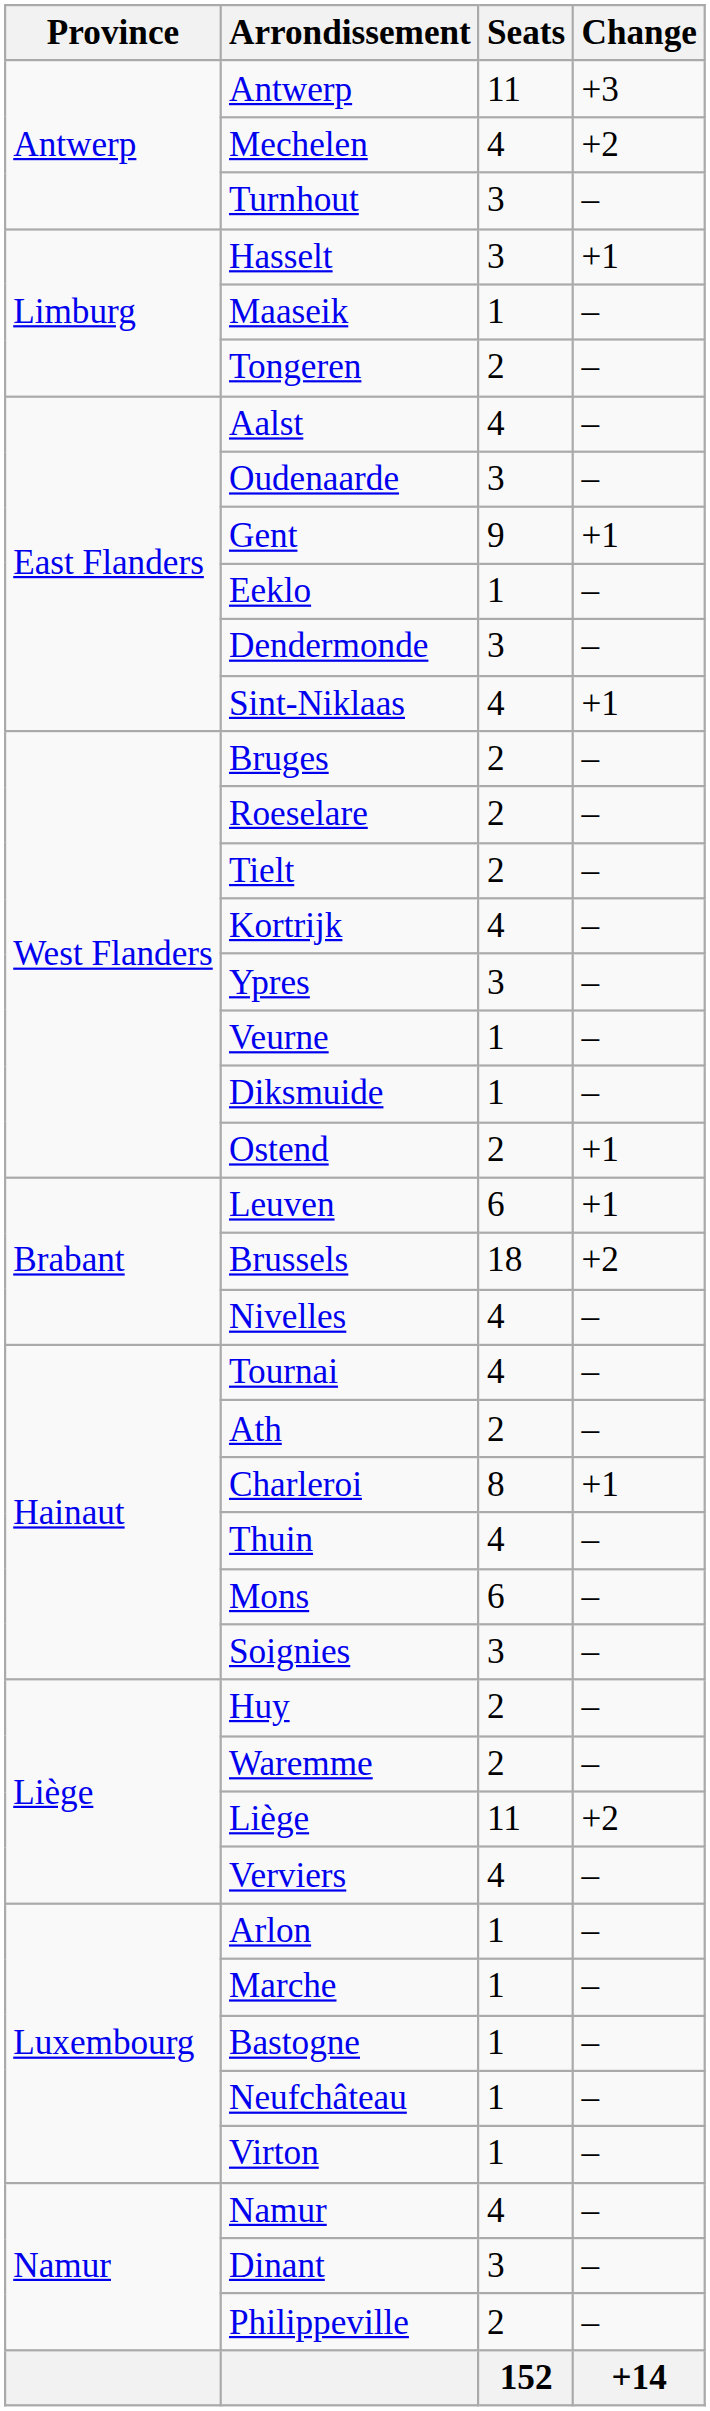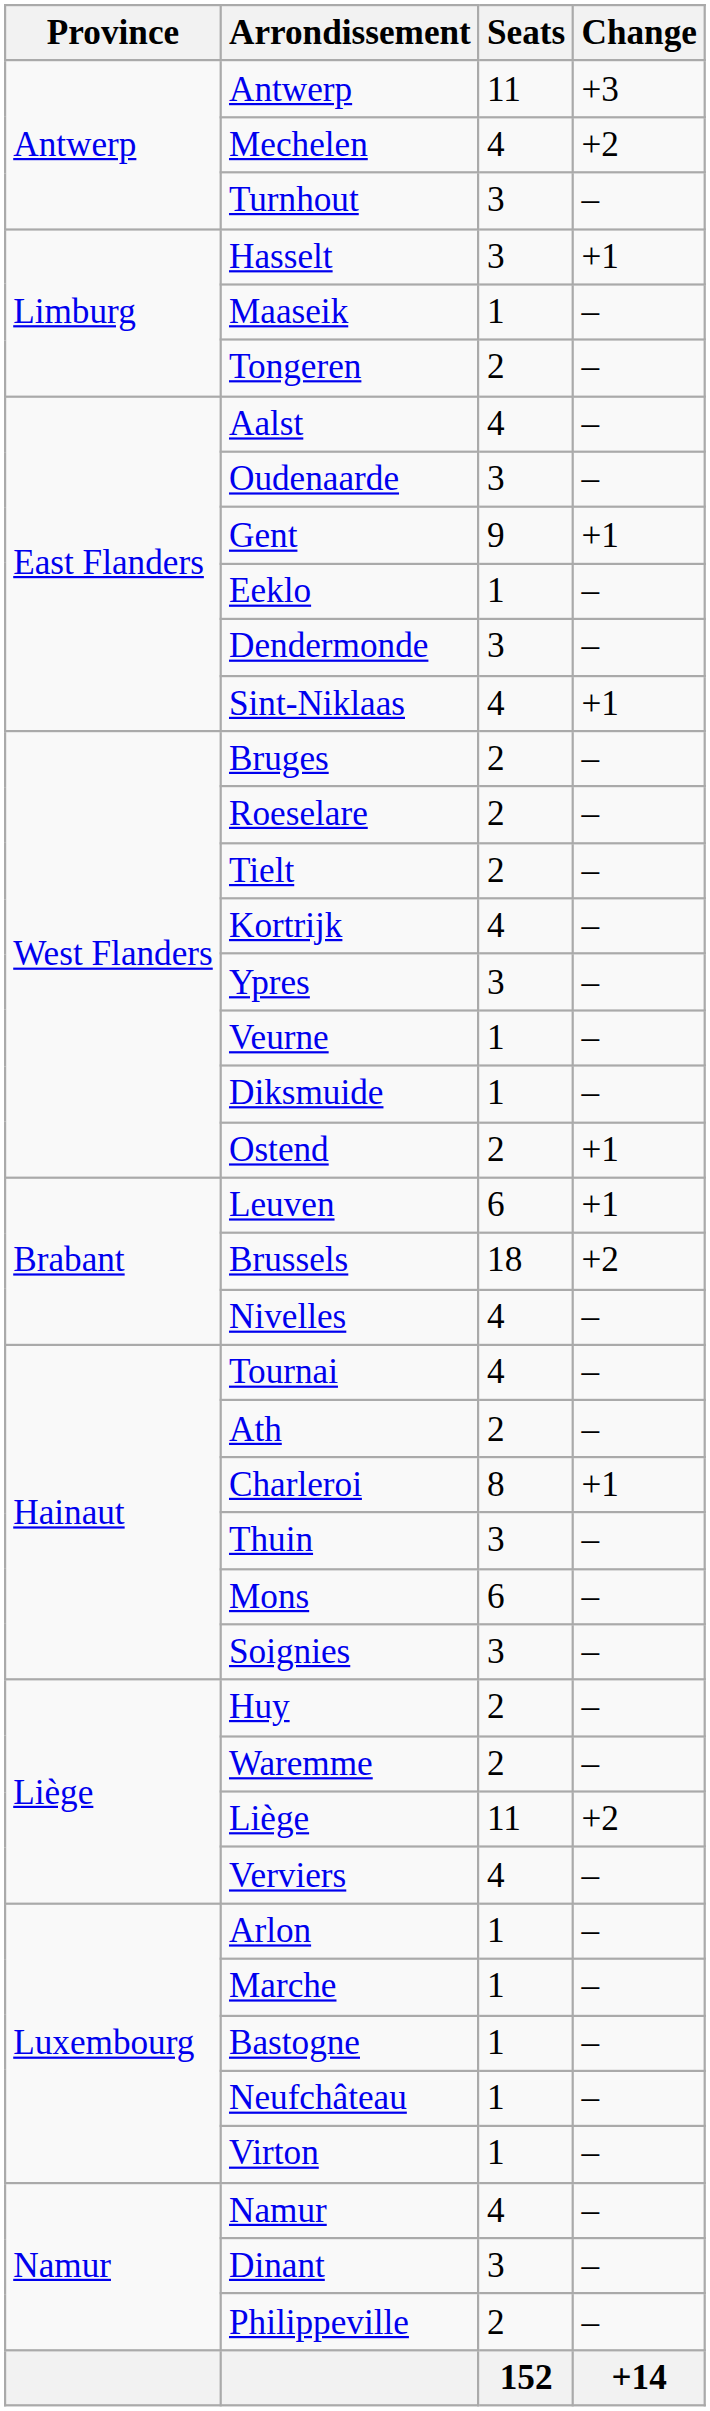Thuin | Seats: 4 -> 3
